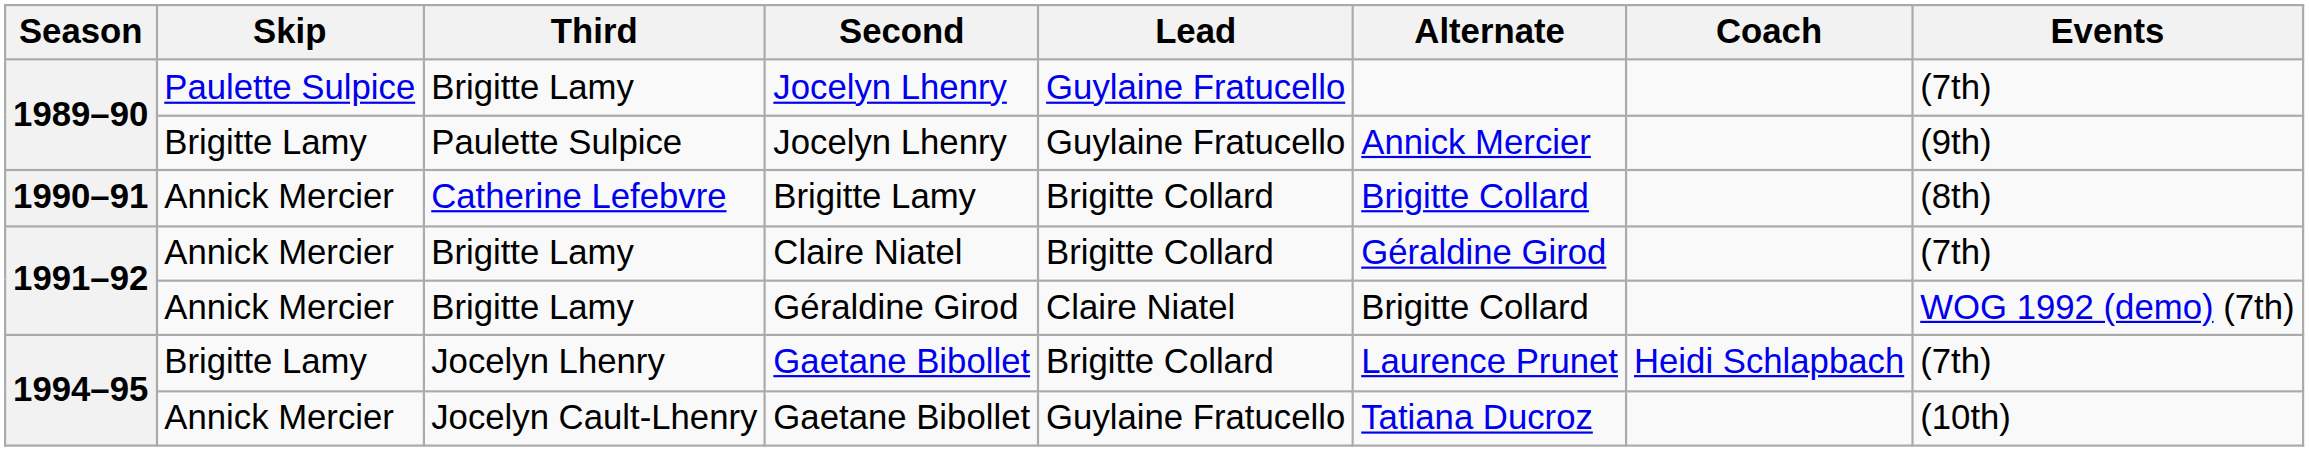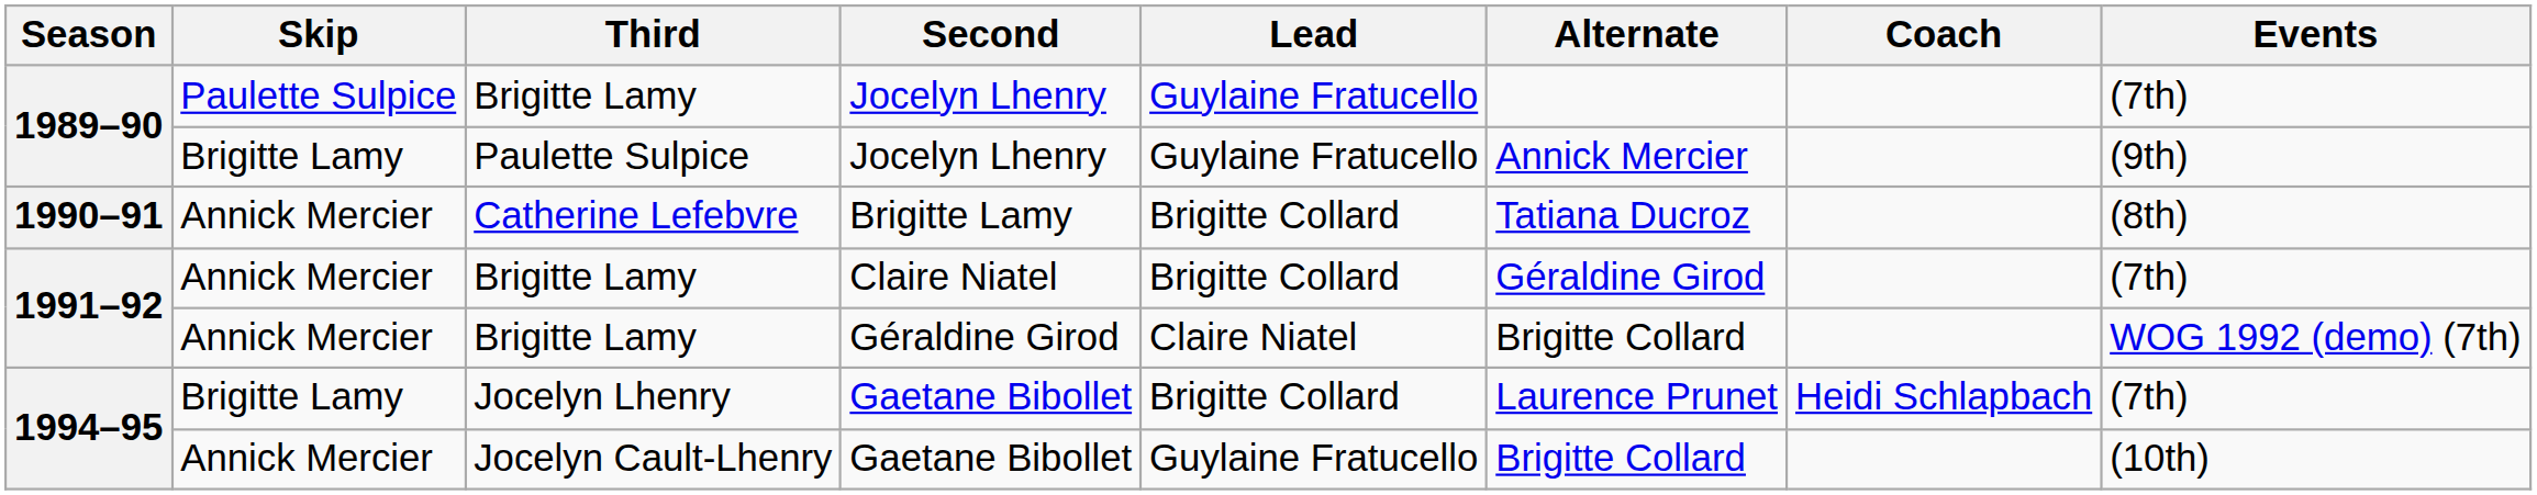Catherine Lefebvre | Alternate: Brigitte Collard -> Tatiana Ducroz
Jocelyn Cault-Lhenry | Alternate: Tatiana Ducroz -> Brigitte Collard
